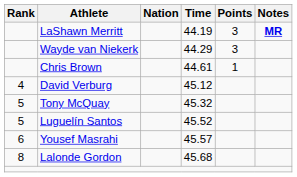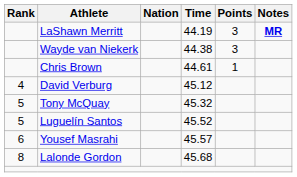Wayde van Niekerk | Time: 44.29 -> 44.38
